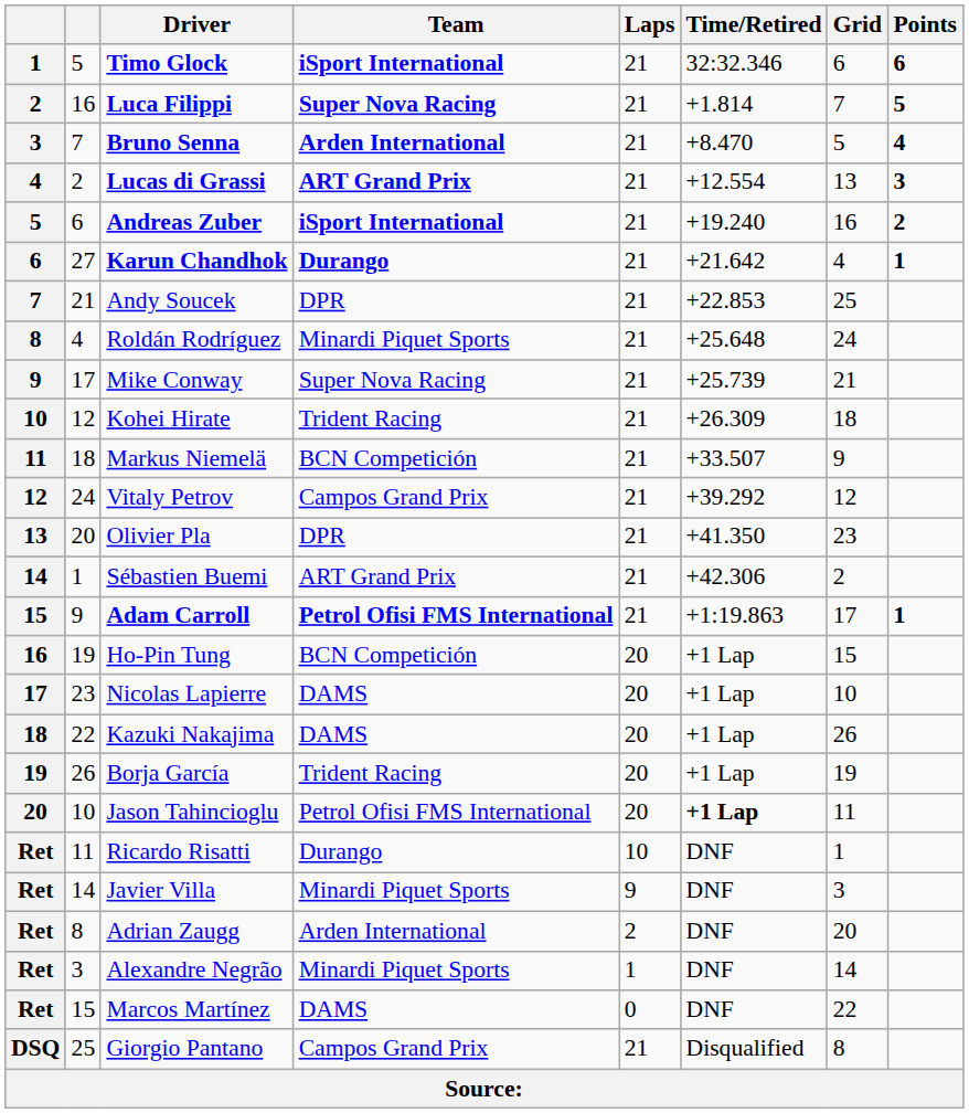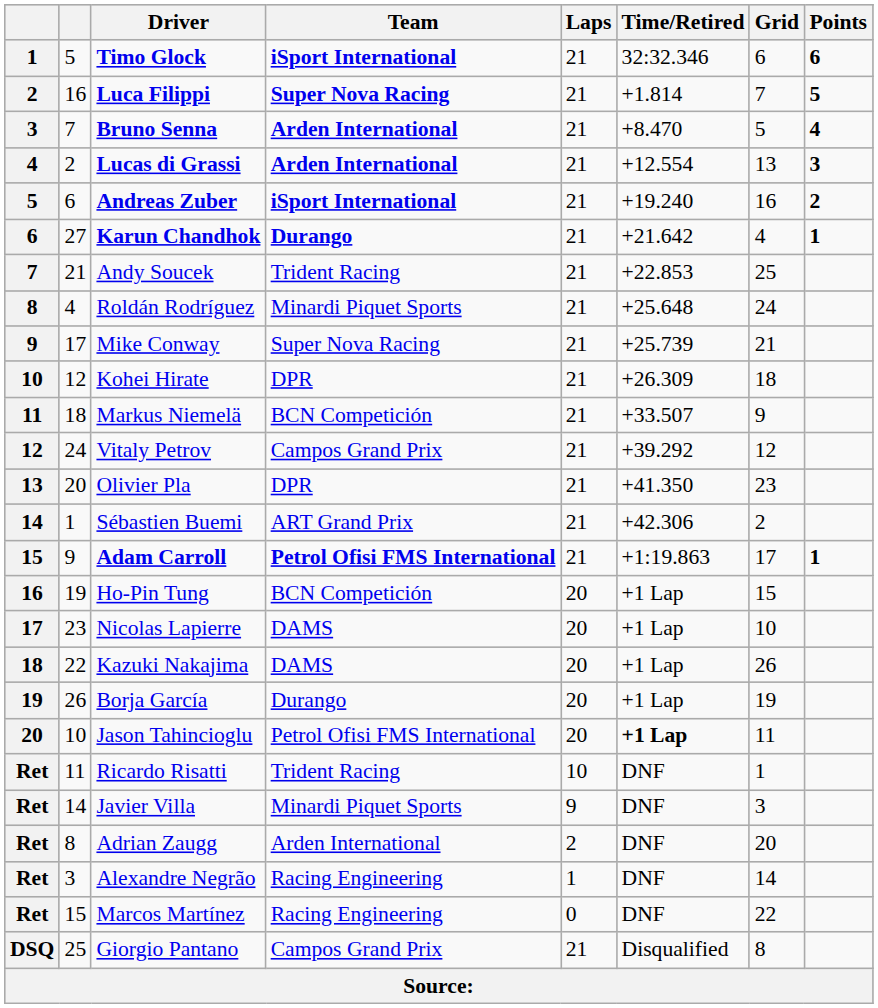Lucas di Grassi | Team: ART Grand Prix -> Arden International
Andy Soucek | Team: DPR -> Trident Racing
Kohei Hirate | Team: Trident Racing -> DPR
Borja García | Team: Trident Racing -> Durango
Ricardo Risatti | Team: Durango -> Trident Racing
Alexandre Negrão | Team: Minardi Piquet Sports -> Racing Engineering
Marcos Martínez | Team: DAMS -> Racing Engineering
